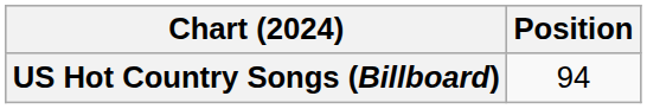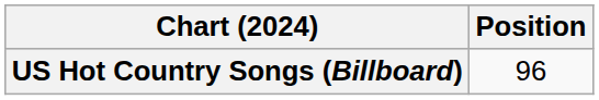US Hot Country Songs (Billboard) | Position: 94 -> 96
